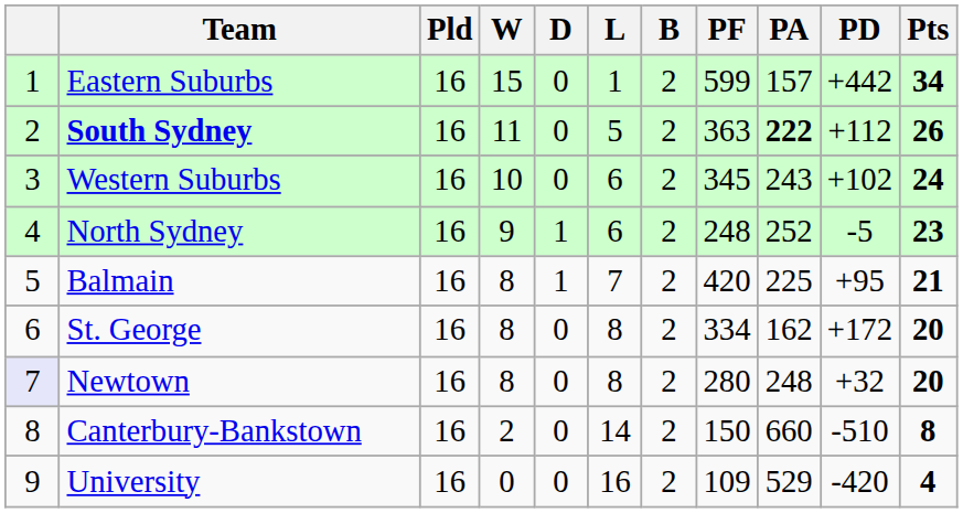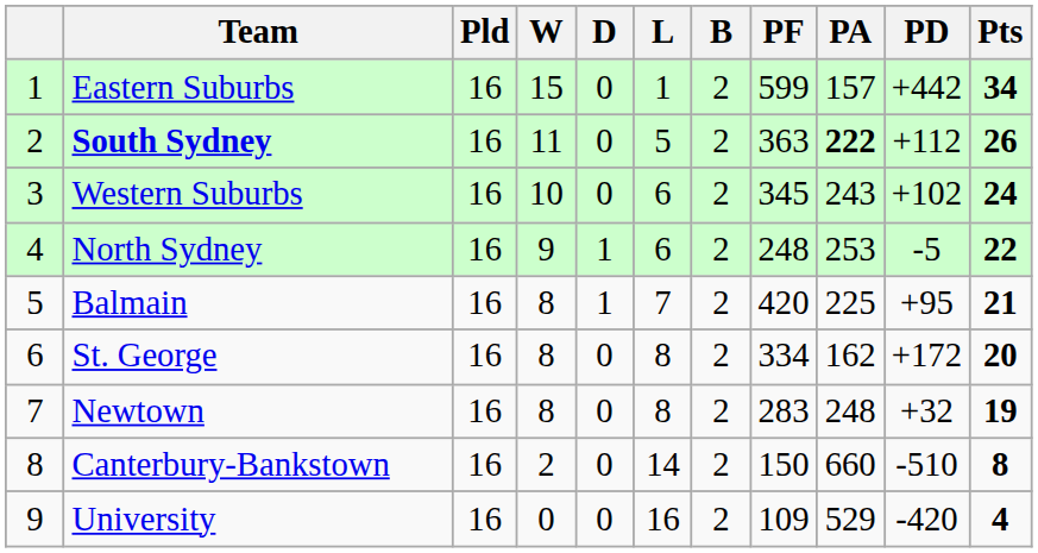North Sydney | PA: 252 -> 253
North Sydney | Pts: 23 -> 22
Newtown | column 1: lavender background -> no background
Newtown | PF: 280 -> 283
Newtown | Pts: 20 -> 19
